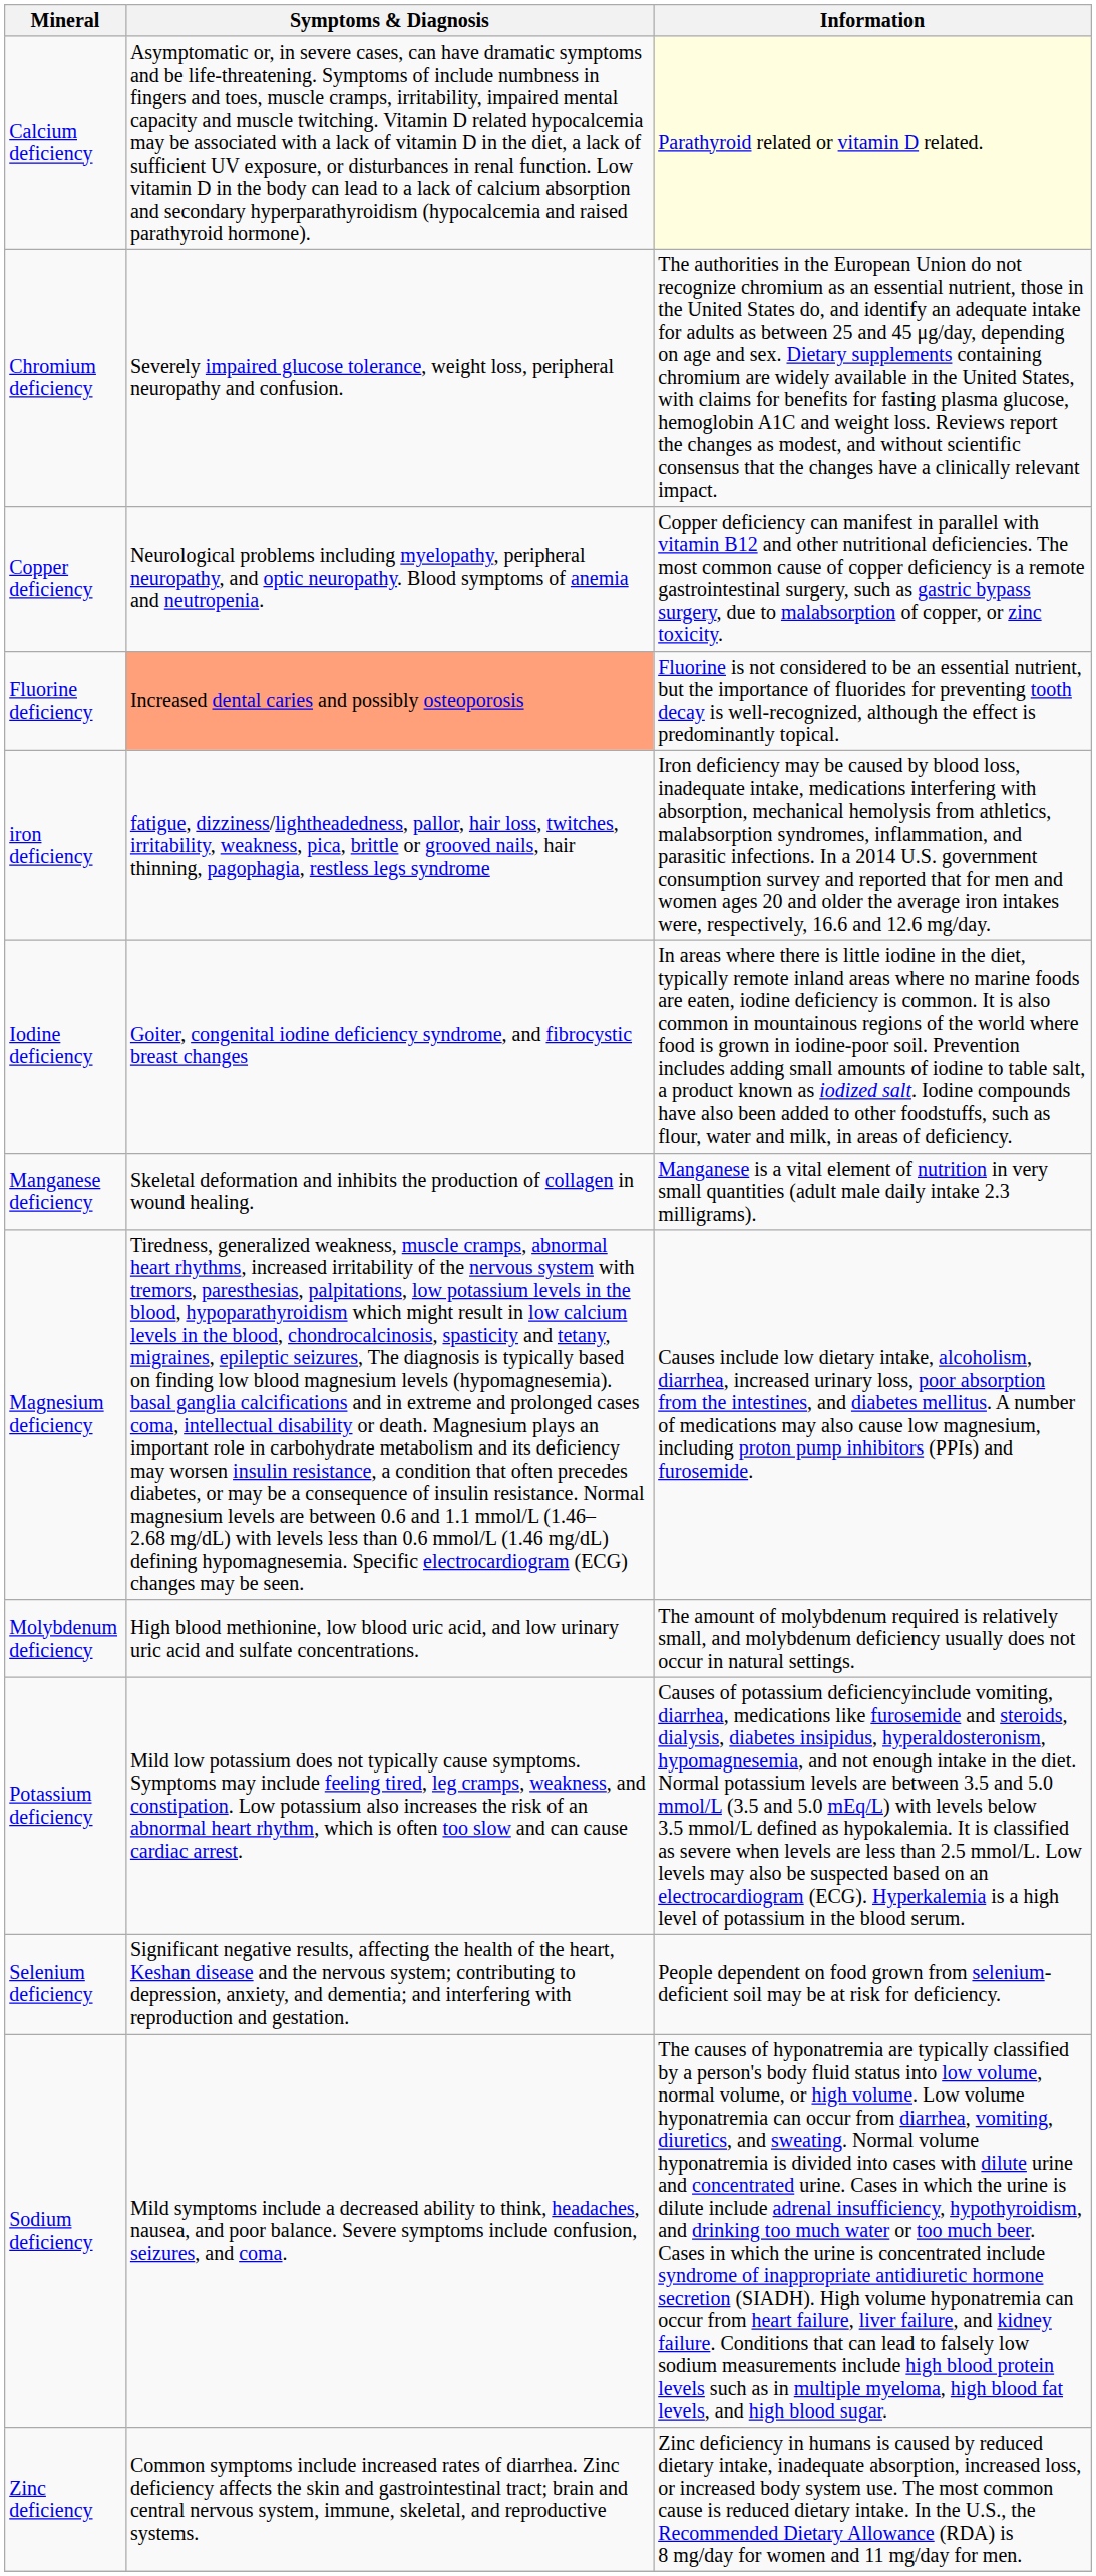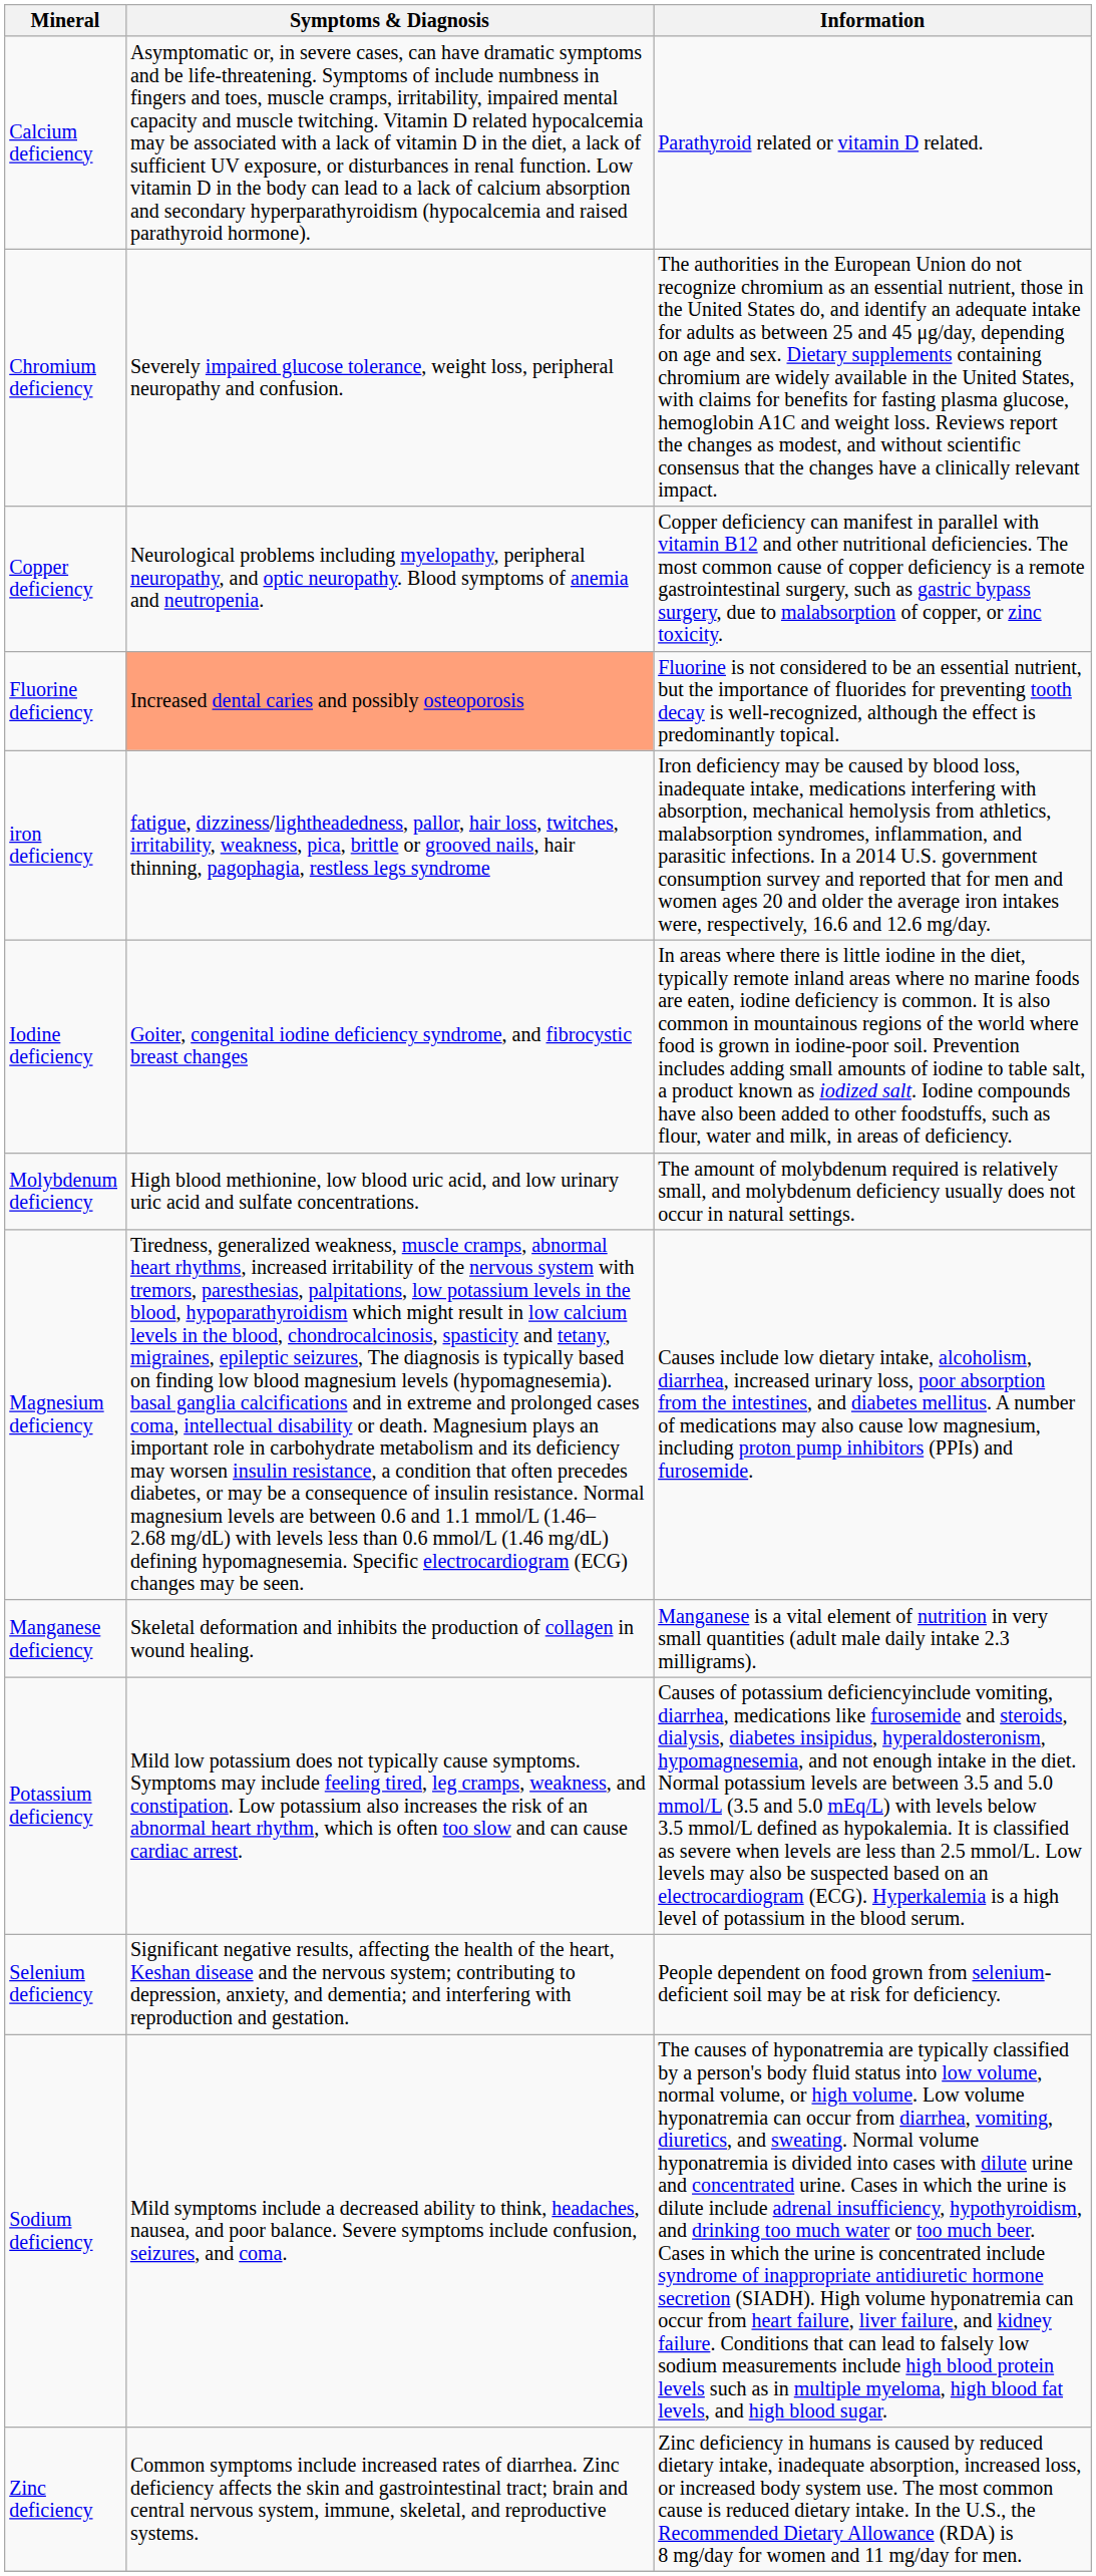Calcium deficiency | Information: lightyellow background -> no background
rows swapped: Manganese deficiency <-> Molybdenum deficiency
